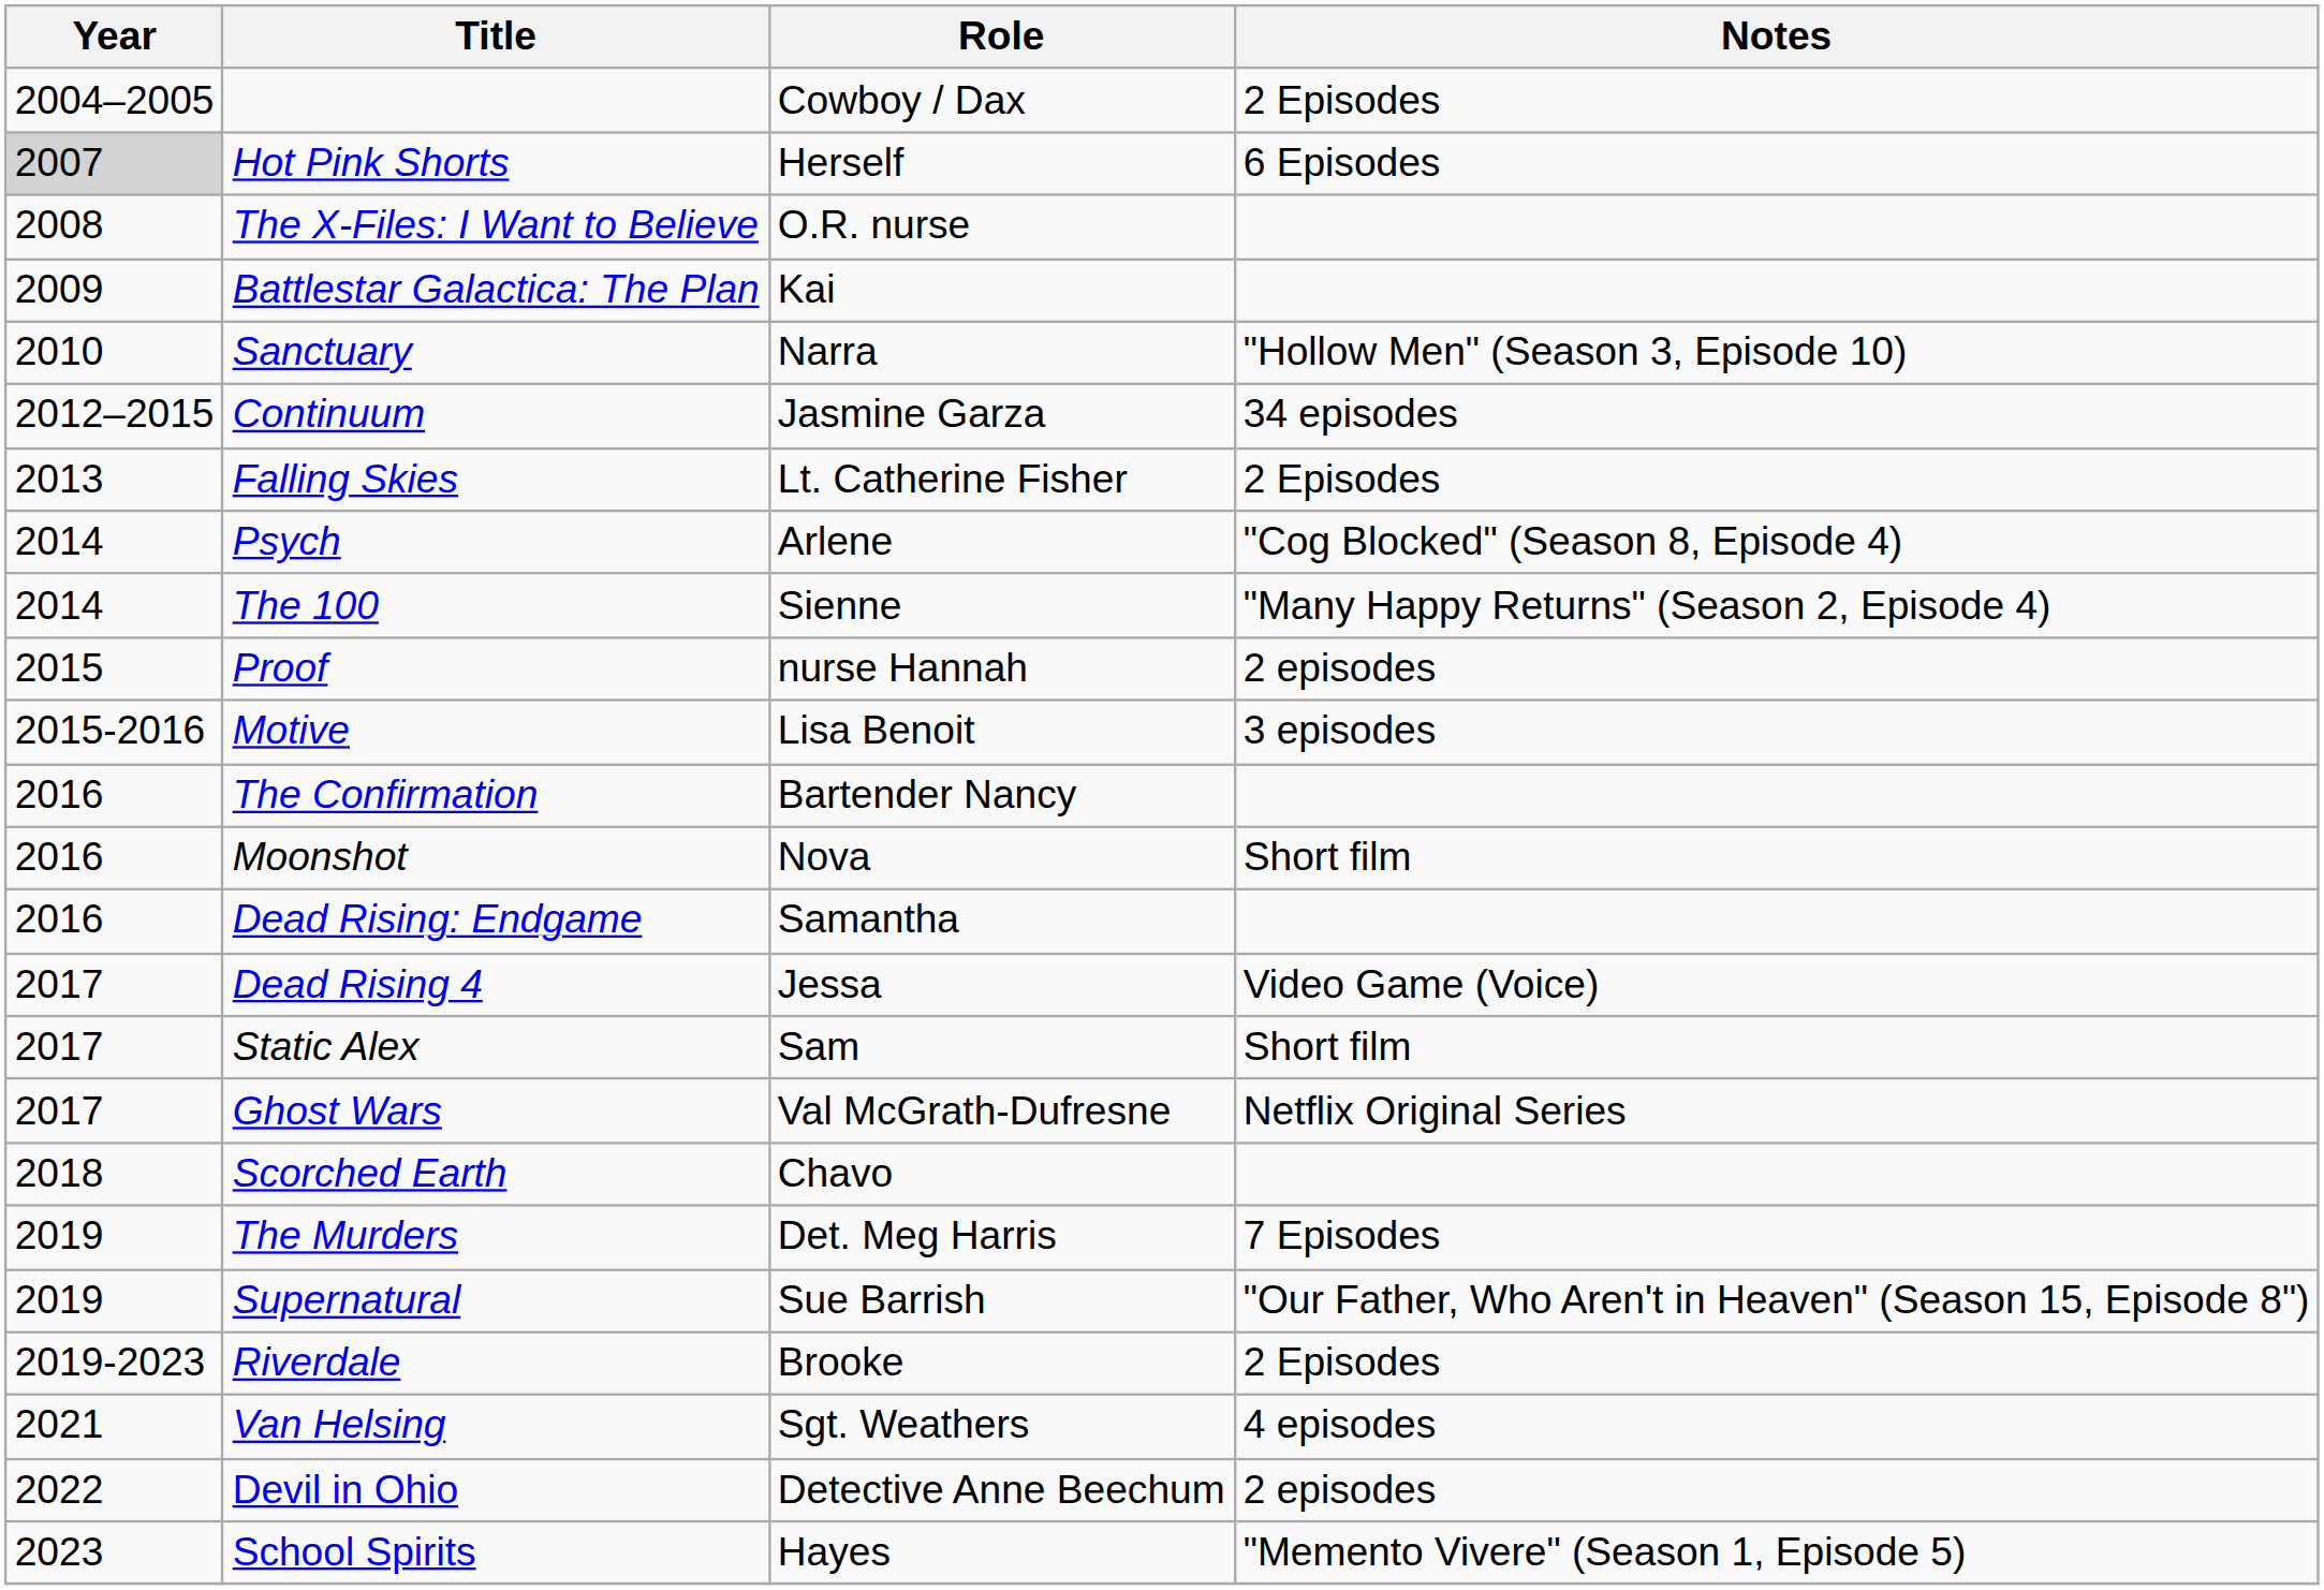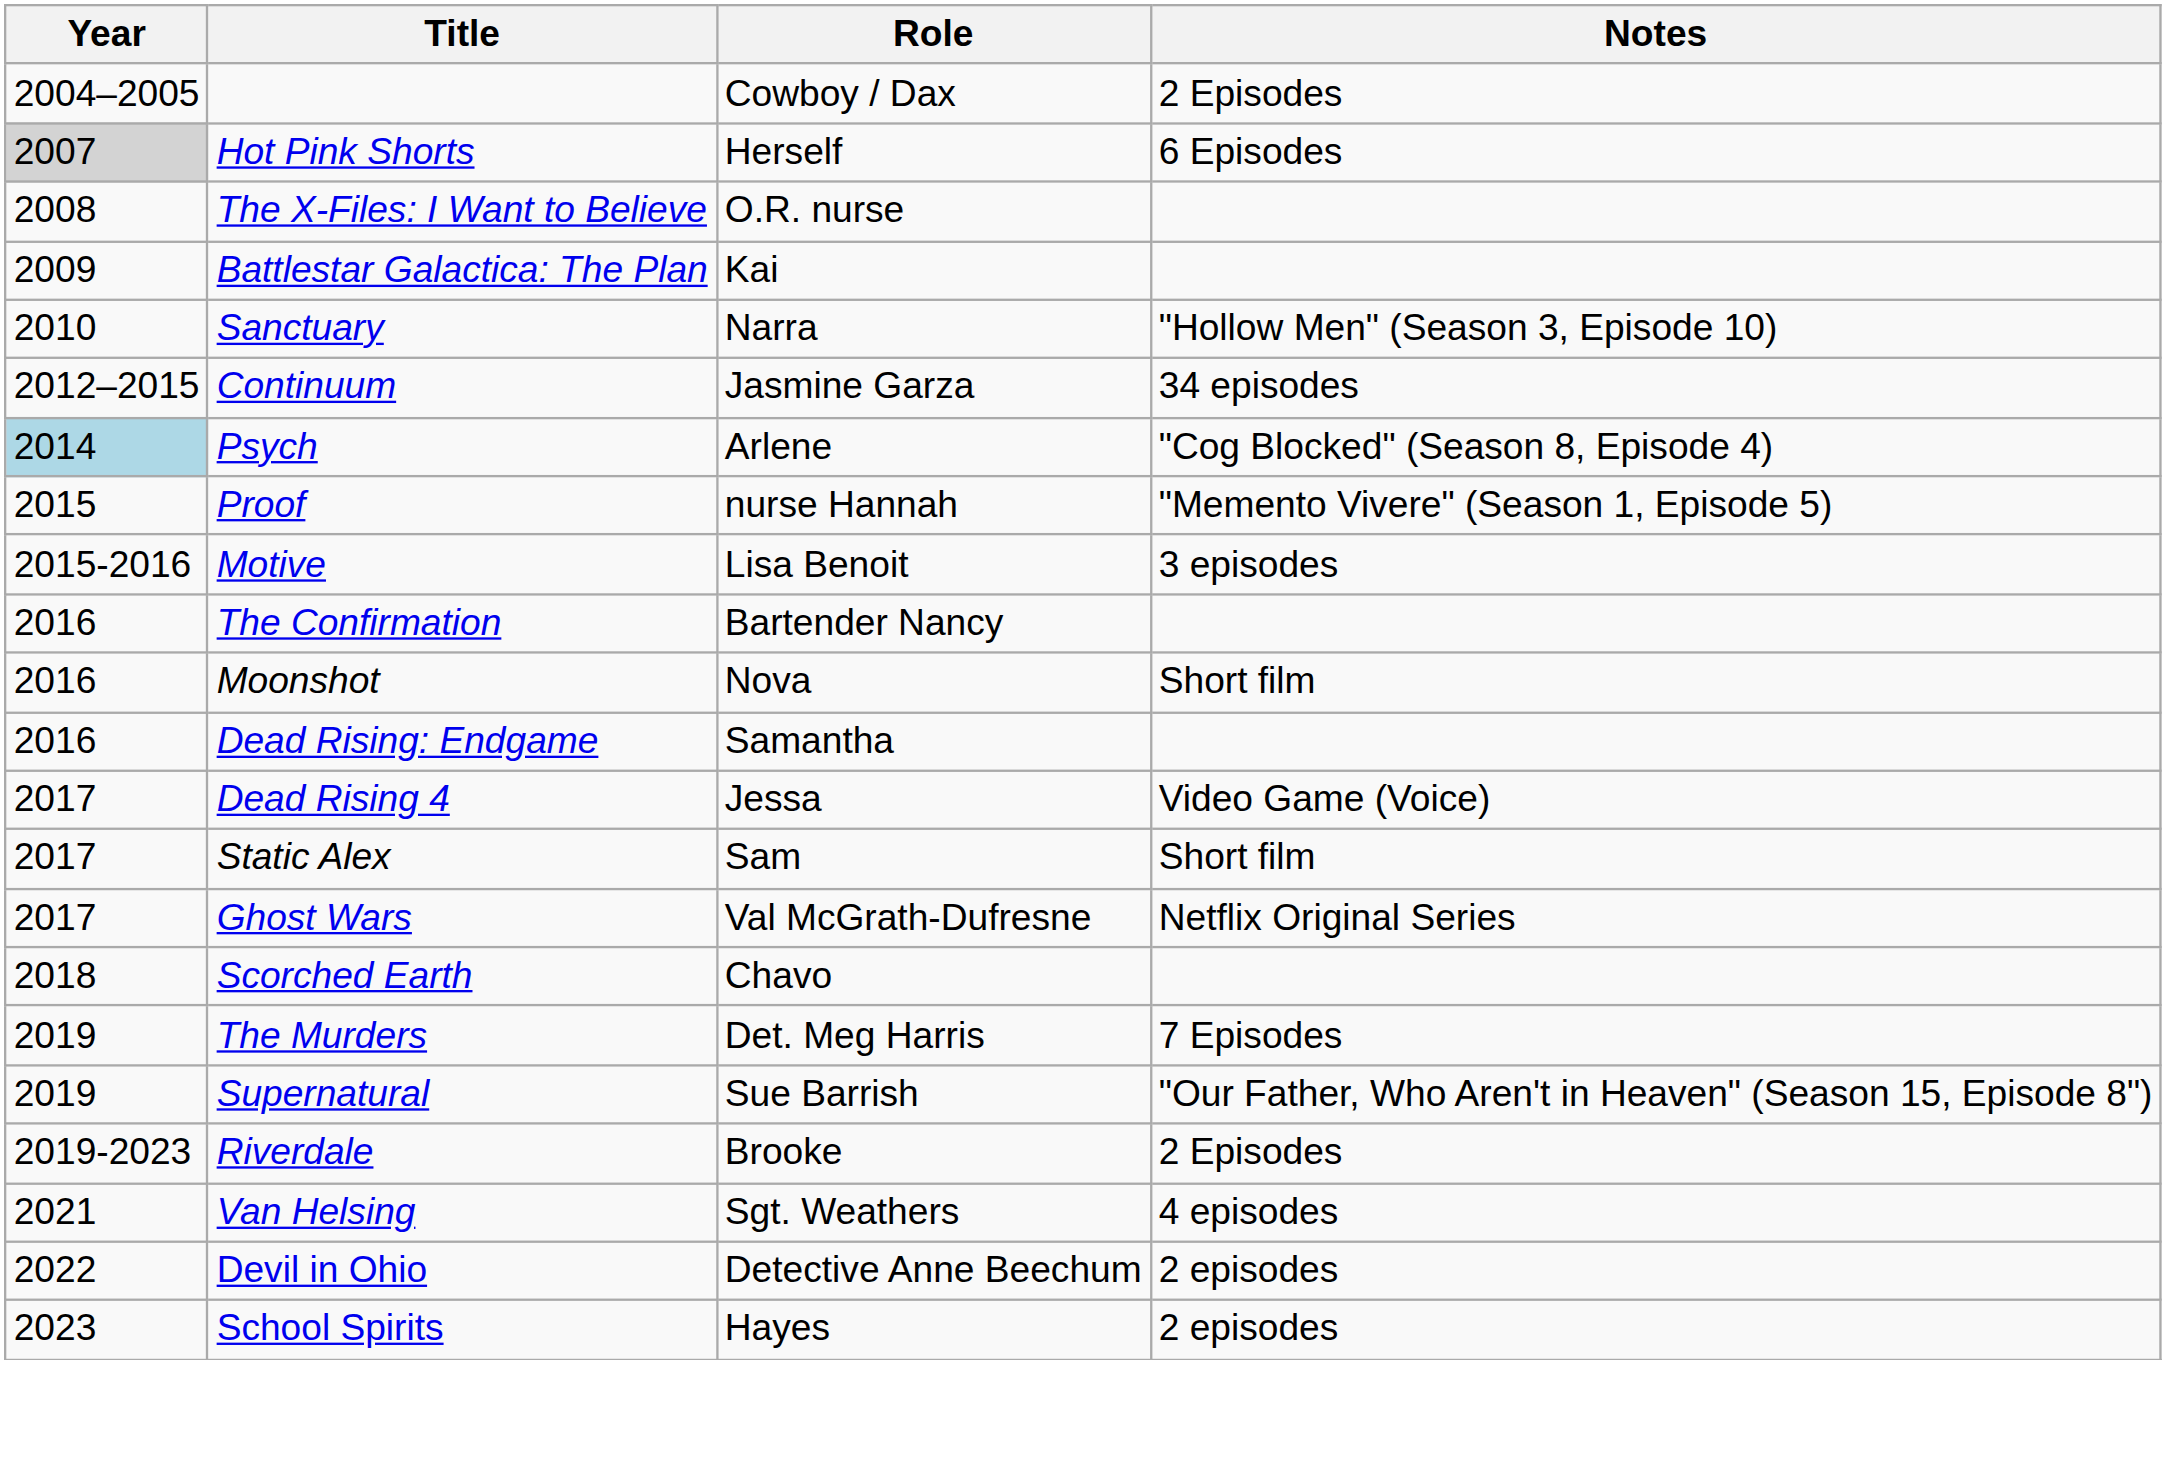- row: 2013 | Falling Skies | Lt. Catherine Fisher | 2 Episodes
Psych | Year: no background -> lightblue background
- row: 2014 | The 100 | Sienne | "Many Happy Returns" (Season 2, Episode 4)
Proof | Notes: 2 episodes -> "Memento Vivere" (Season 1, Episode 5)
School Spirits | Notes: "Memento Vivere" (Season 1, Episode 5) -> 2 episodes
